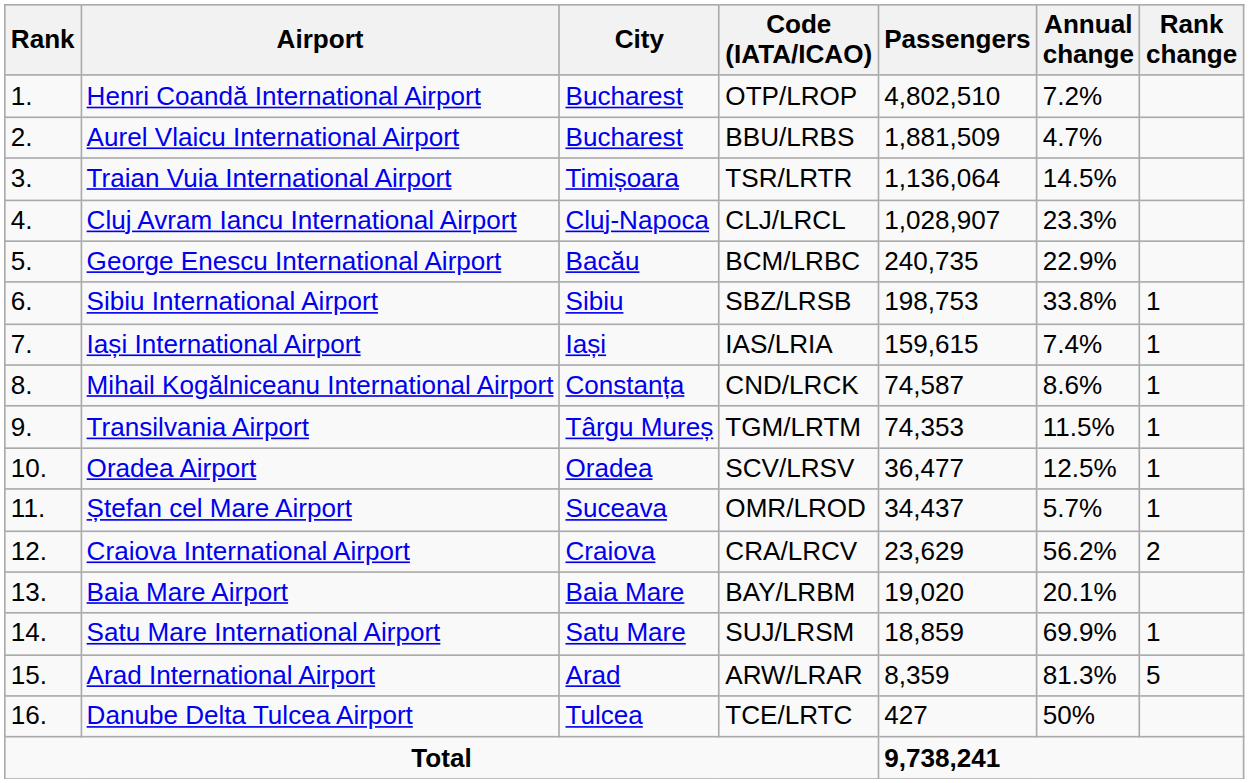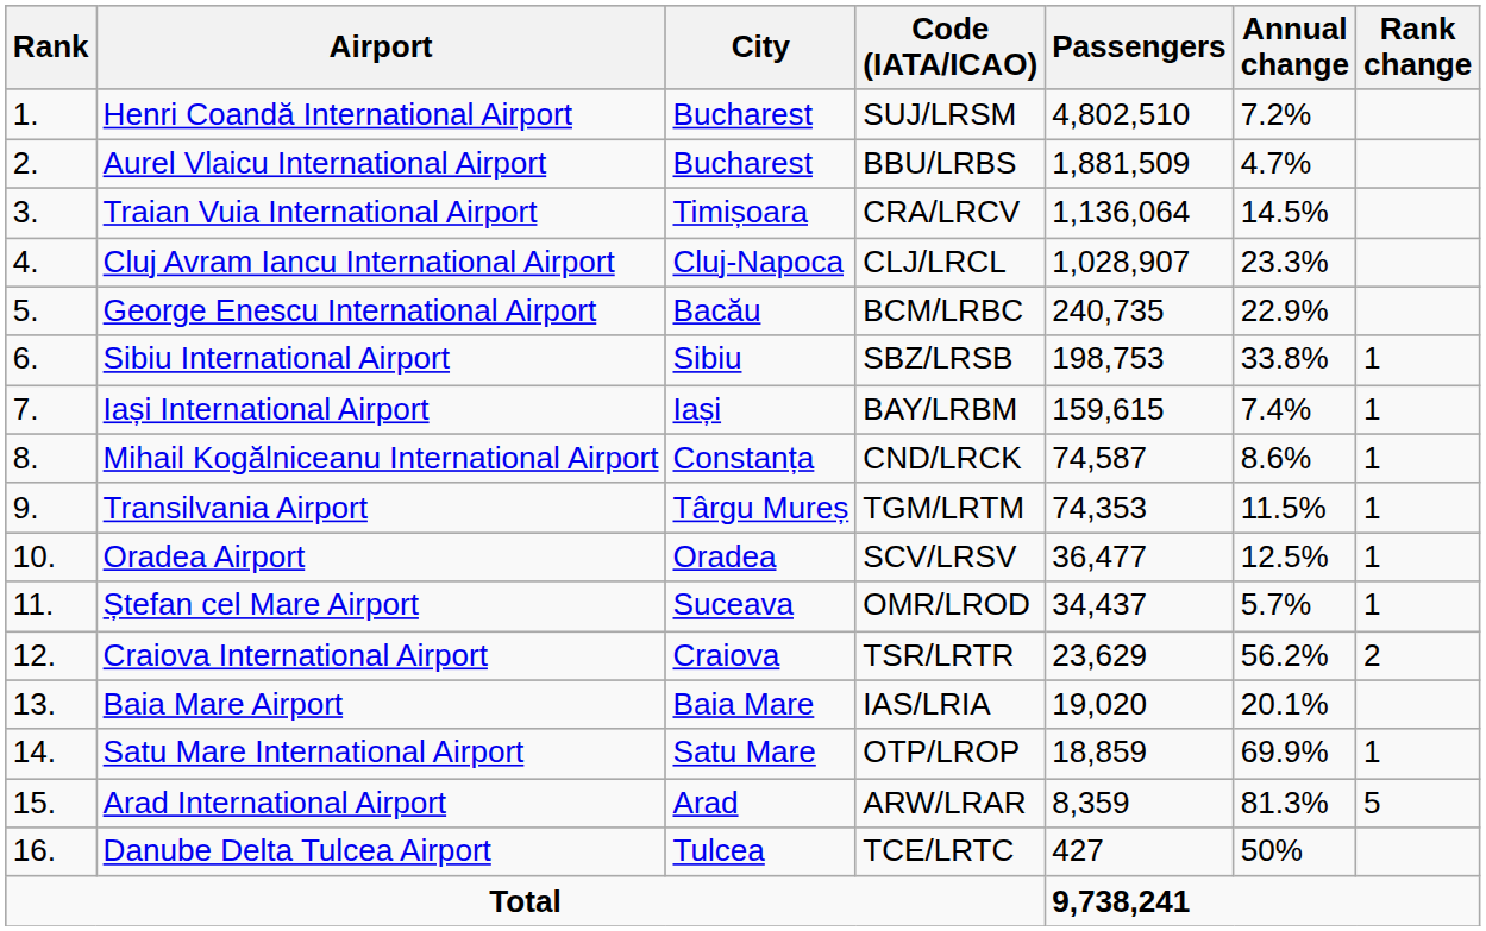Henri Coandă International Airport | Code (IATA/ICAO): OTP/LROP -> SUJ/LRSM
Traian Vuia International Airport | Code (IATA/ICAO): TSR/LRTR -> CRA/LRCV
Iași International Airport | Code (IATA/ICAO): IAS/LRIA -> BAY/LRBM
Craiova International Airport | Code (IATA/ICAO): CRA/LRCV -> TSR/LRTR
Baia Mare Airport | Code (IATA/ICAO): BAY/LRBM -> IAS/LRIA
Satu Mare International Airport | Code (IATA/ICAO): SUJ/LRSM -> OTP/LROP
